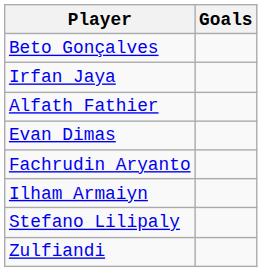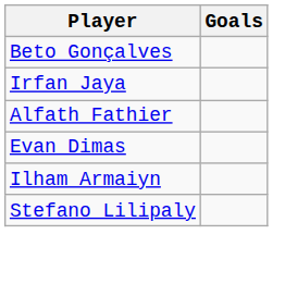- row: Fachrudin Aryanto
- row: Zulfiandi
